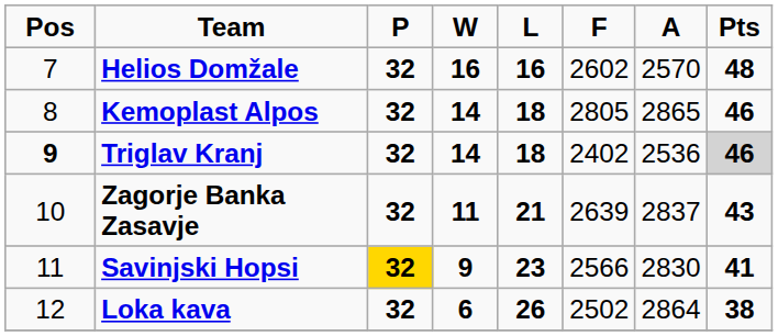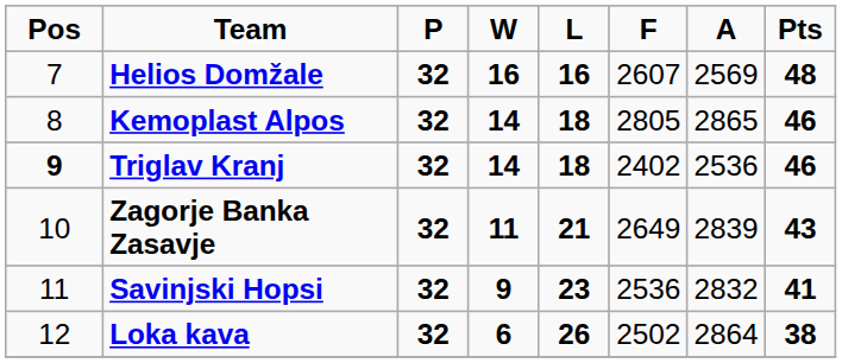Helios Domžale | F: 2602 -> 2607
Helios Domžale | A: 2570 -> 2569
Triglav Kranj | Pts: lightgrey background -> no background
Zagorje Banka Zasavje | F: 2639 -> 2649
Zagorje Banka Zasavje | A: 2837 -> 2839
Savinjski Hopsi | P: gold background -> no background
Savinjski Hopsi | F: 2566 -> 2536
Savinjski Hopsi | A: 2830 -> 2832
